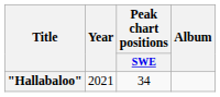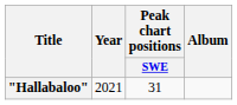"Hallabaloo" | Peak chart positions / SWE: 34 -> 31
